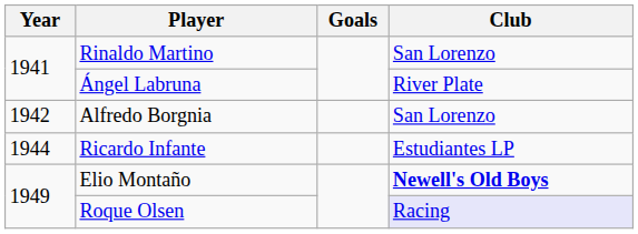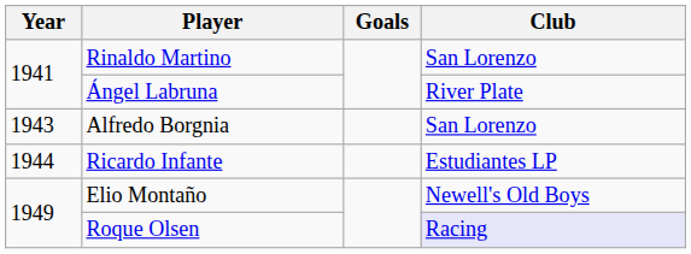Alfredo Borgnia | Year: 1942 -> 1943
Elio Montaño | Club: bold -> normal
